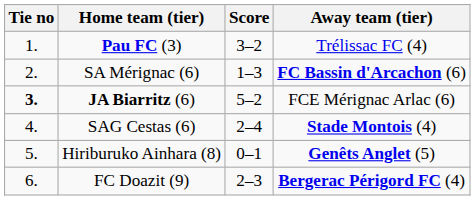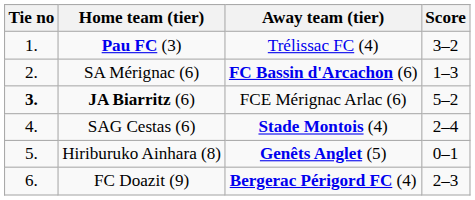columns swapped: Score <-> Away team (tier)
